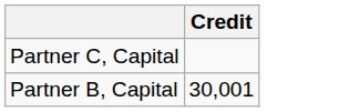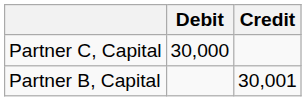+ column: Debit | 30,000
